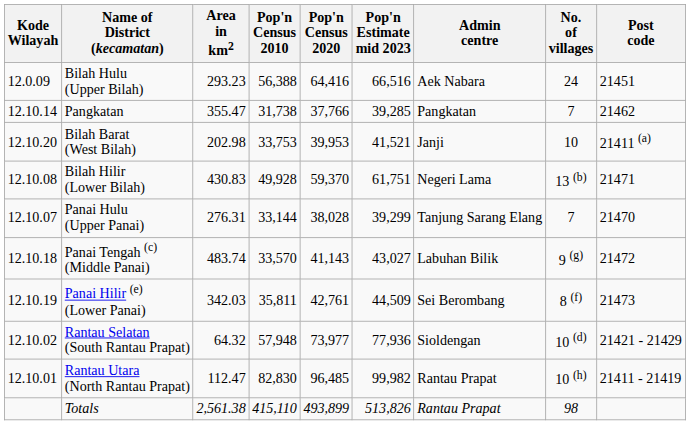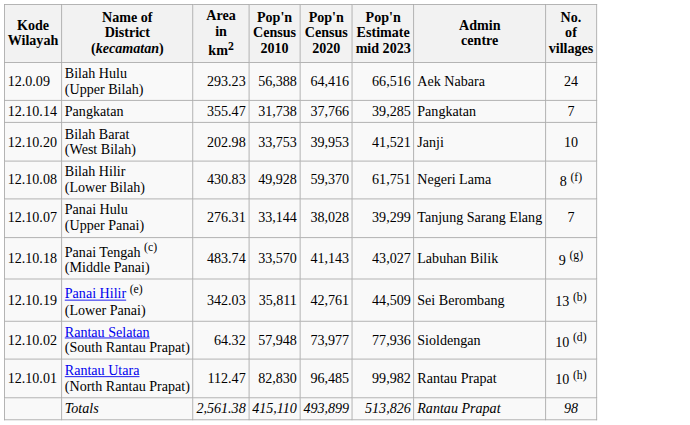- column: Post code | 21451 | 21462 | 21411 (a) | 21471 | 21470 | 21472 | 21473 | 21421 - 21429 | 21411 - 21419
Bilah Hilir (Lower Bilah) | No. of villages: 13 (b) -> 8 (f)
Panai Hilir (e) (Lower Panai) | No. of villages: 8 (f) -> 13 (b)
